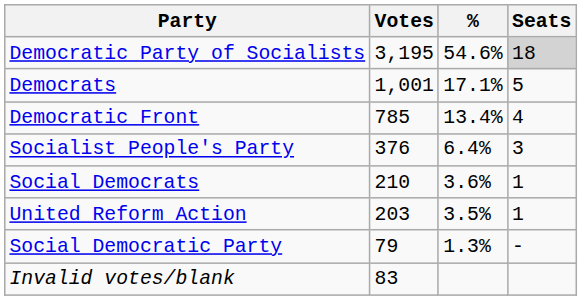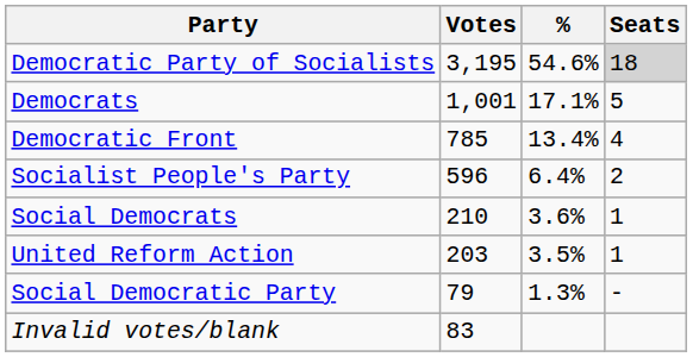Socialist People's Party | Votes: 376 -> 596
Socialist People's Party | Seats: 3 -> 2
